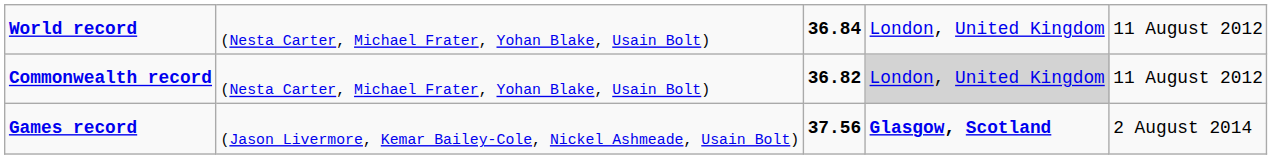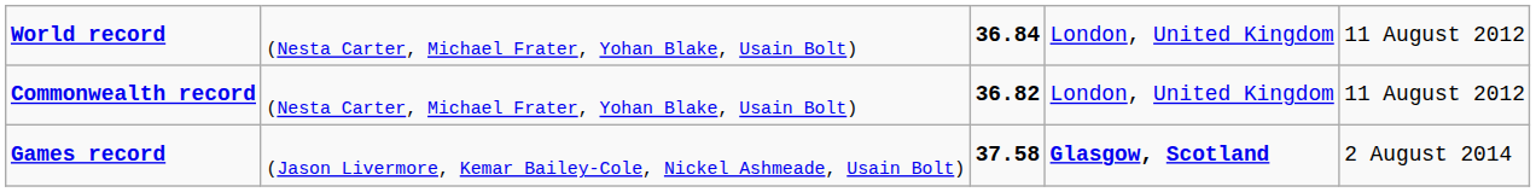Commonwealth record | column 4: lightgrey background -> no background
Games record | column 3: 37.56 -> 37.58
